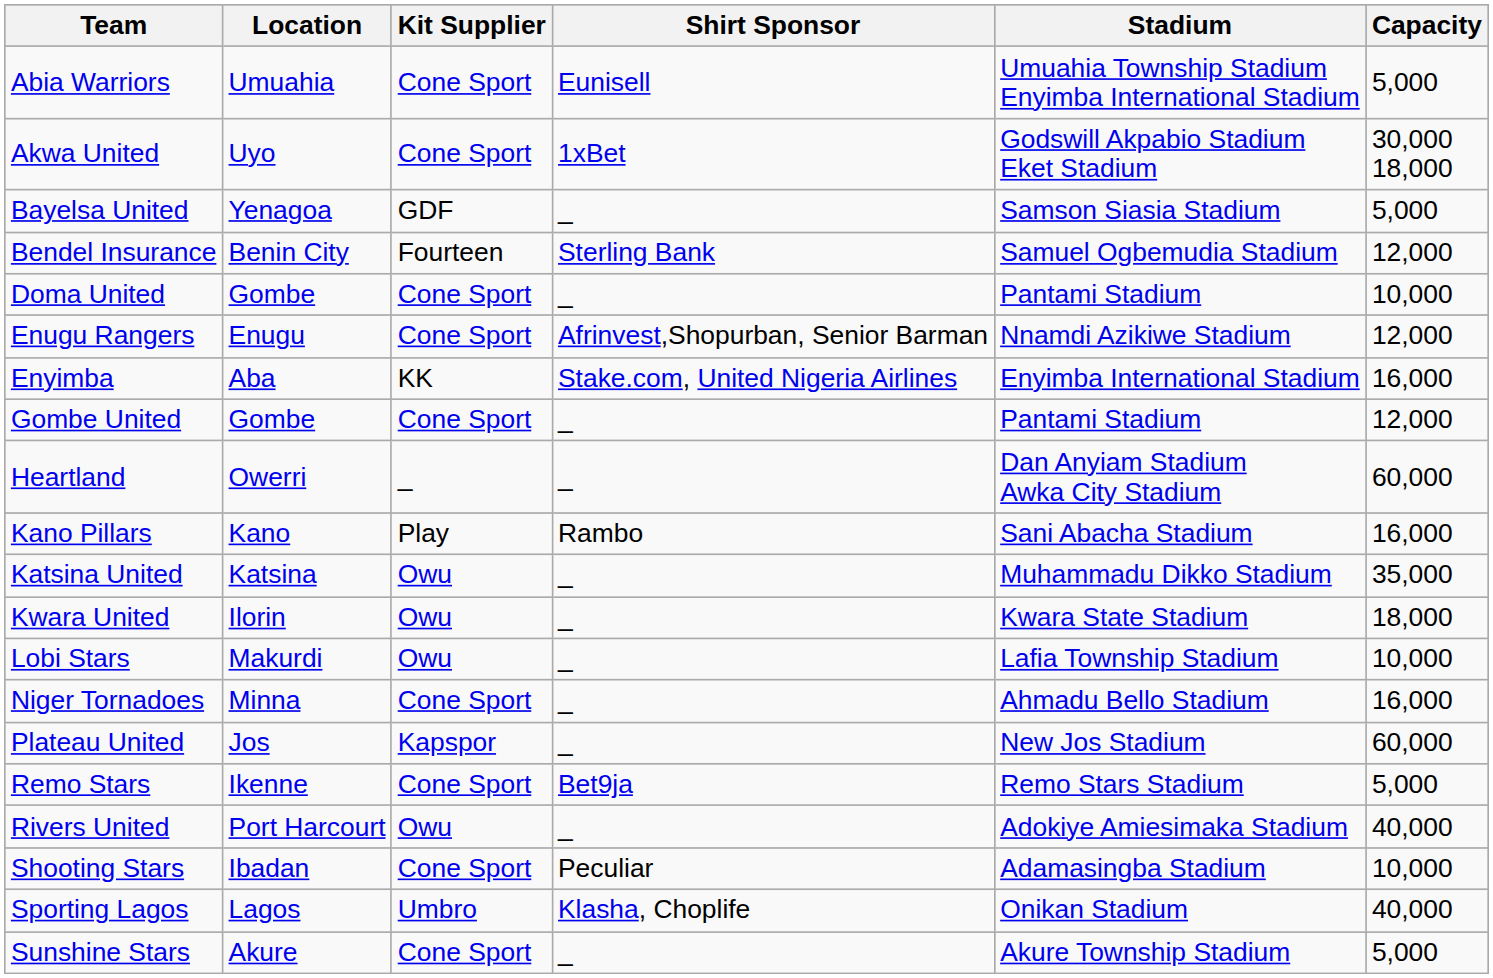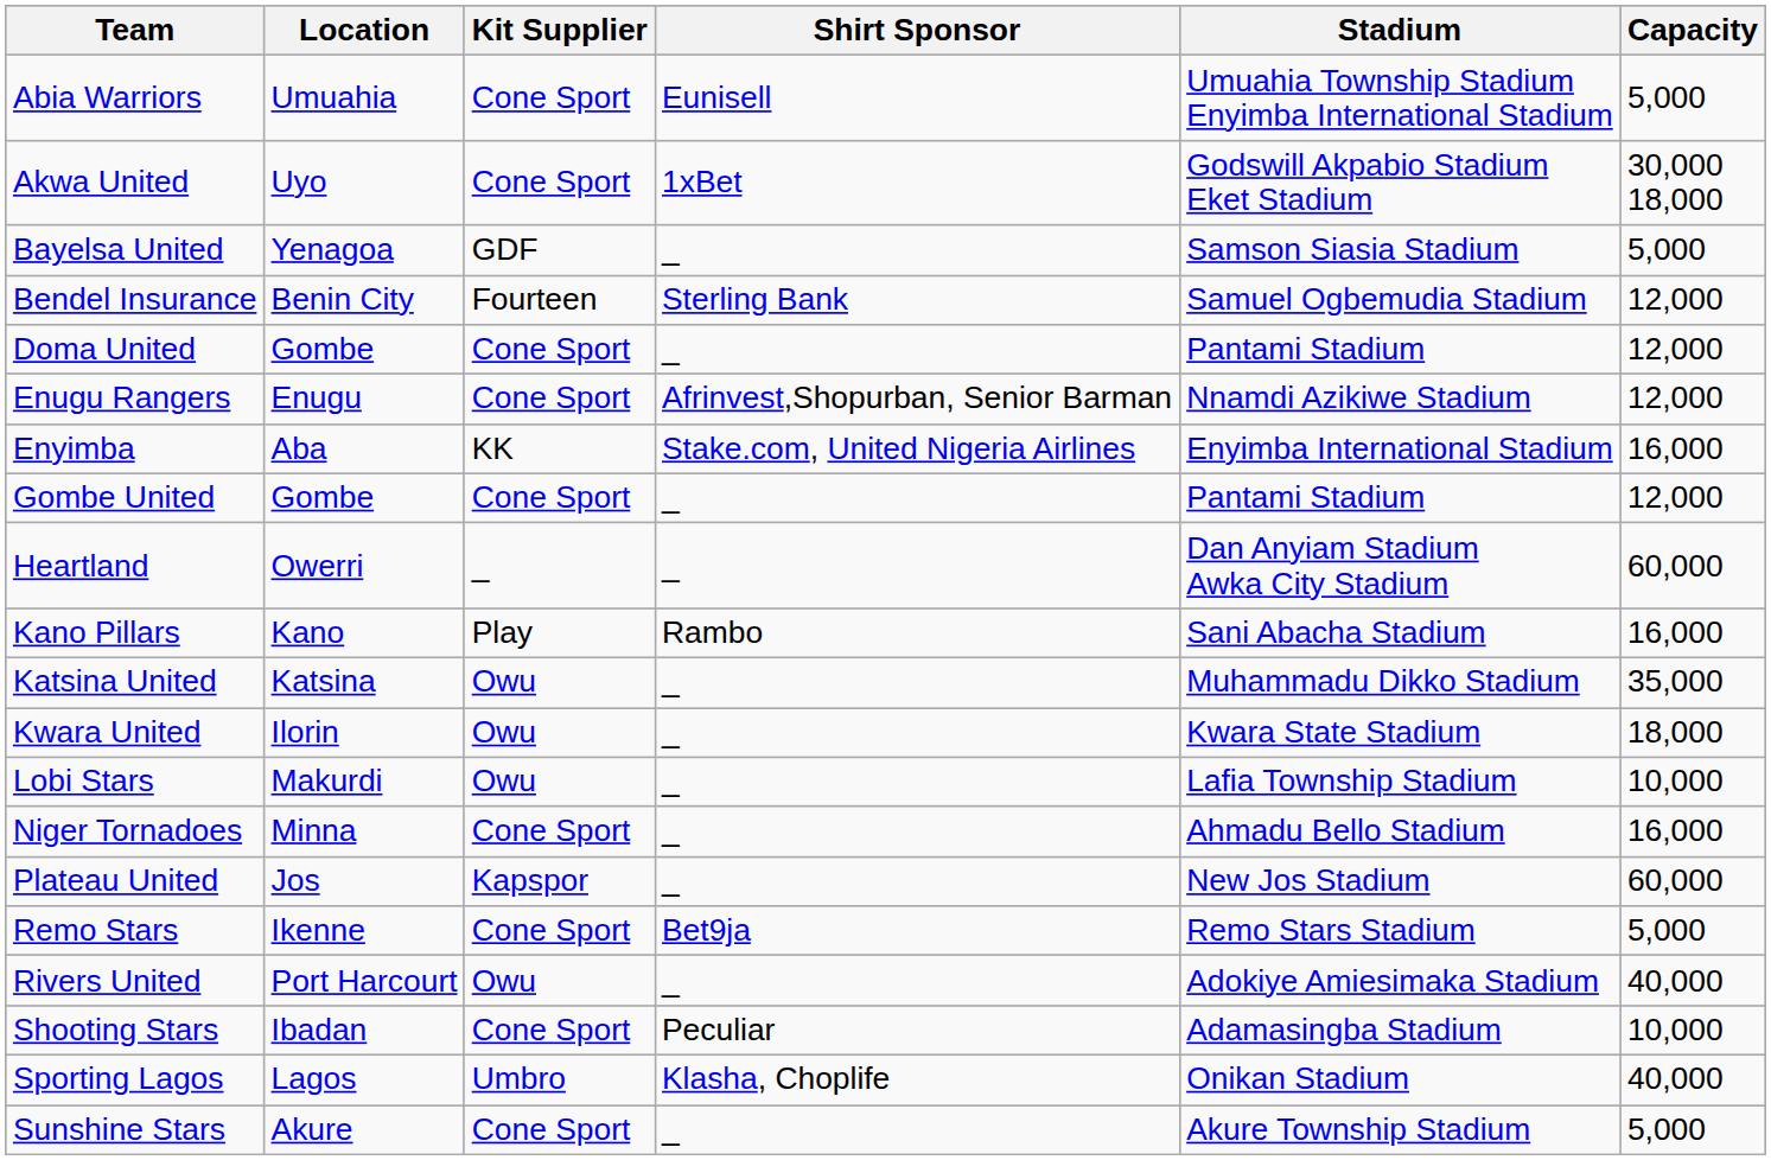Doma United | Capacity: 10,000 -> 12,000
